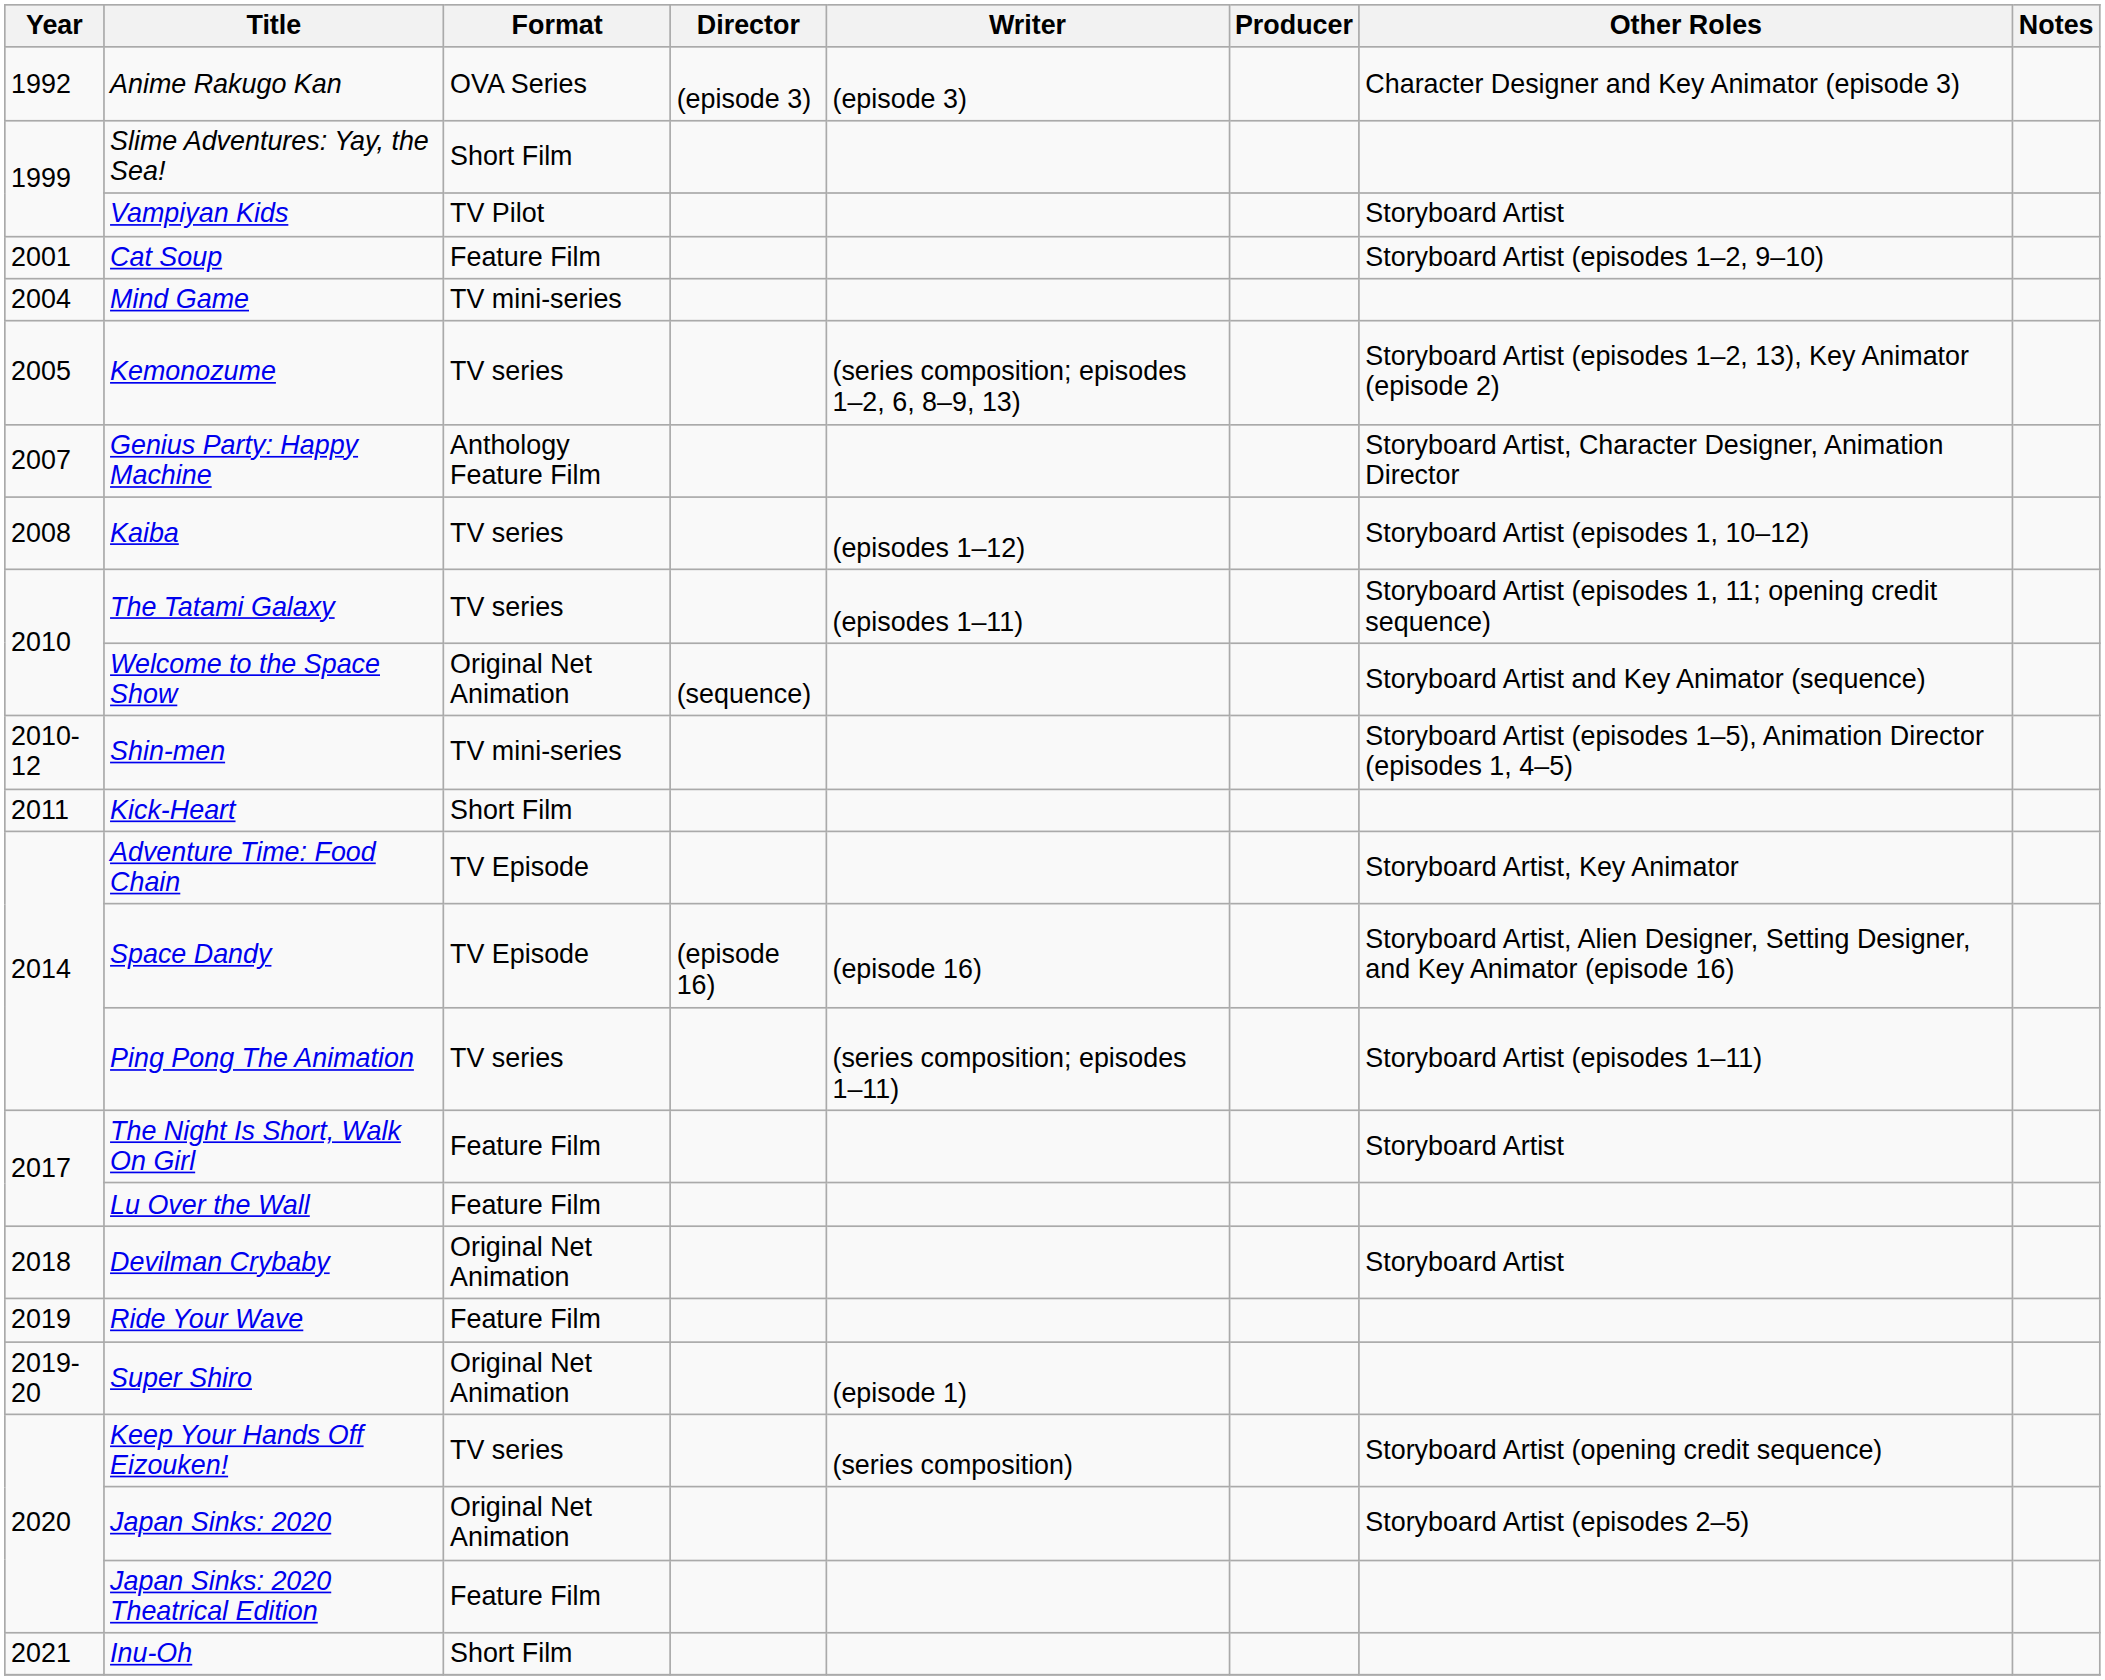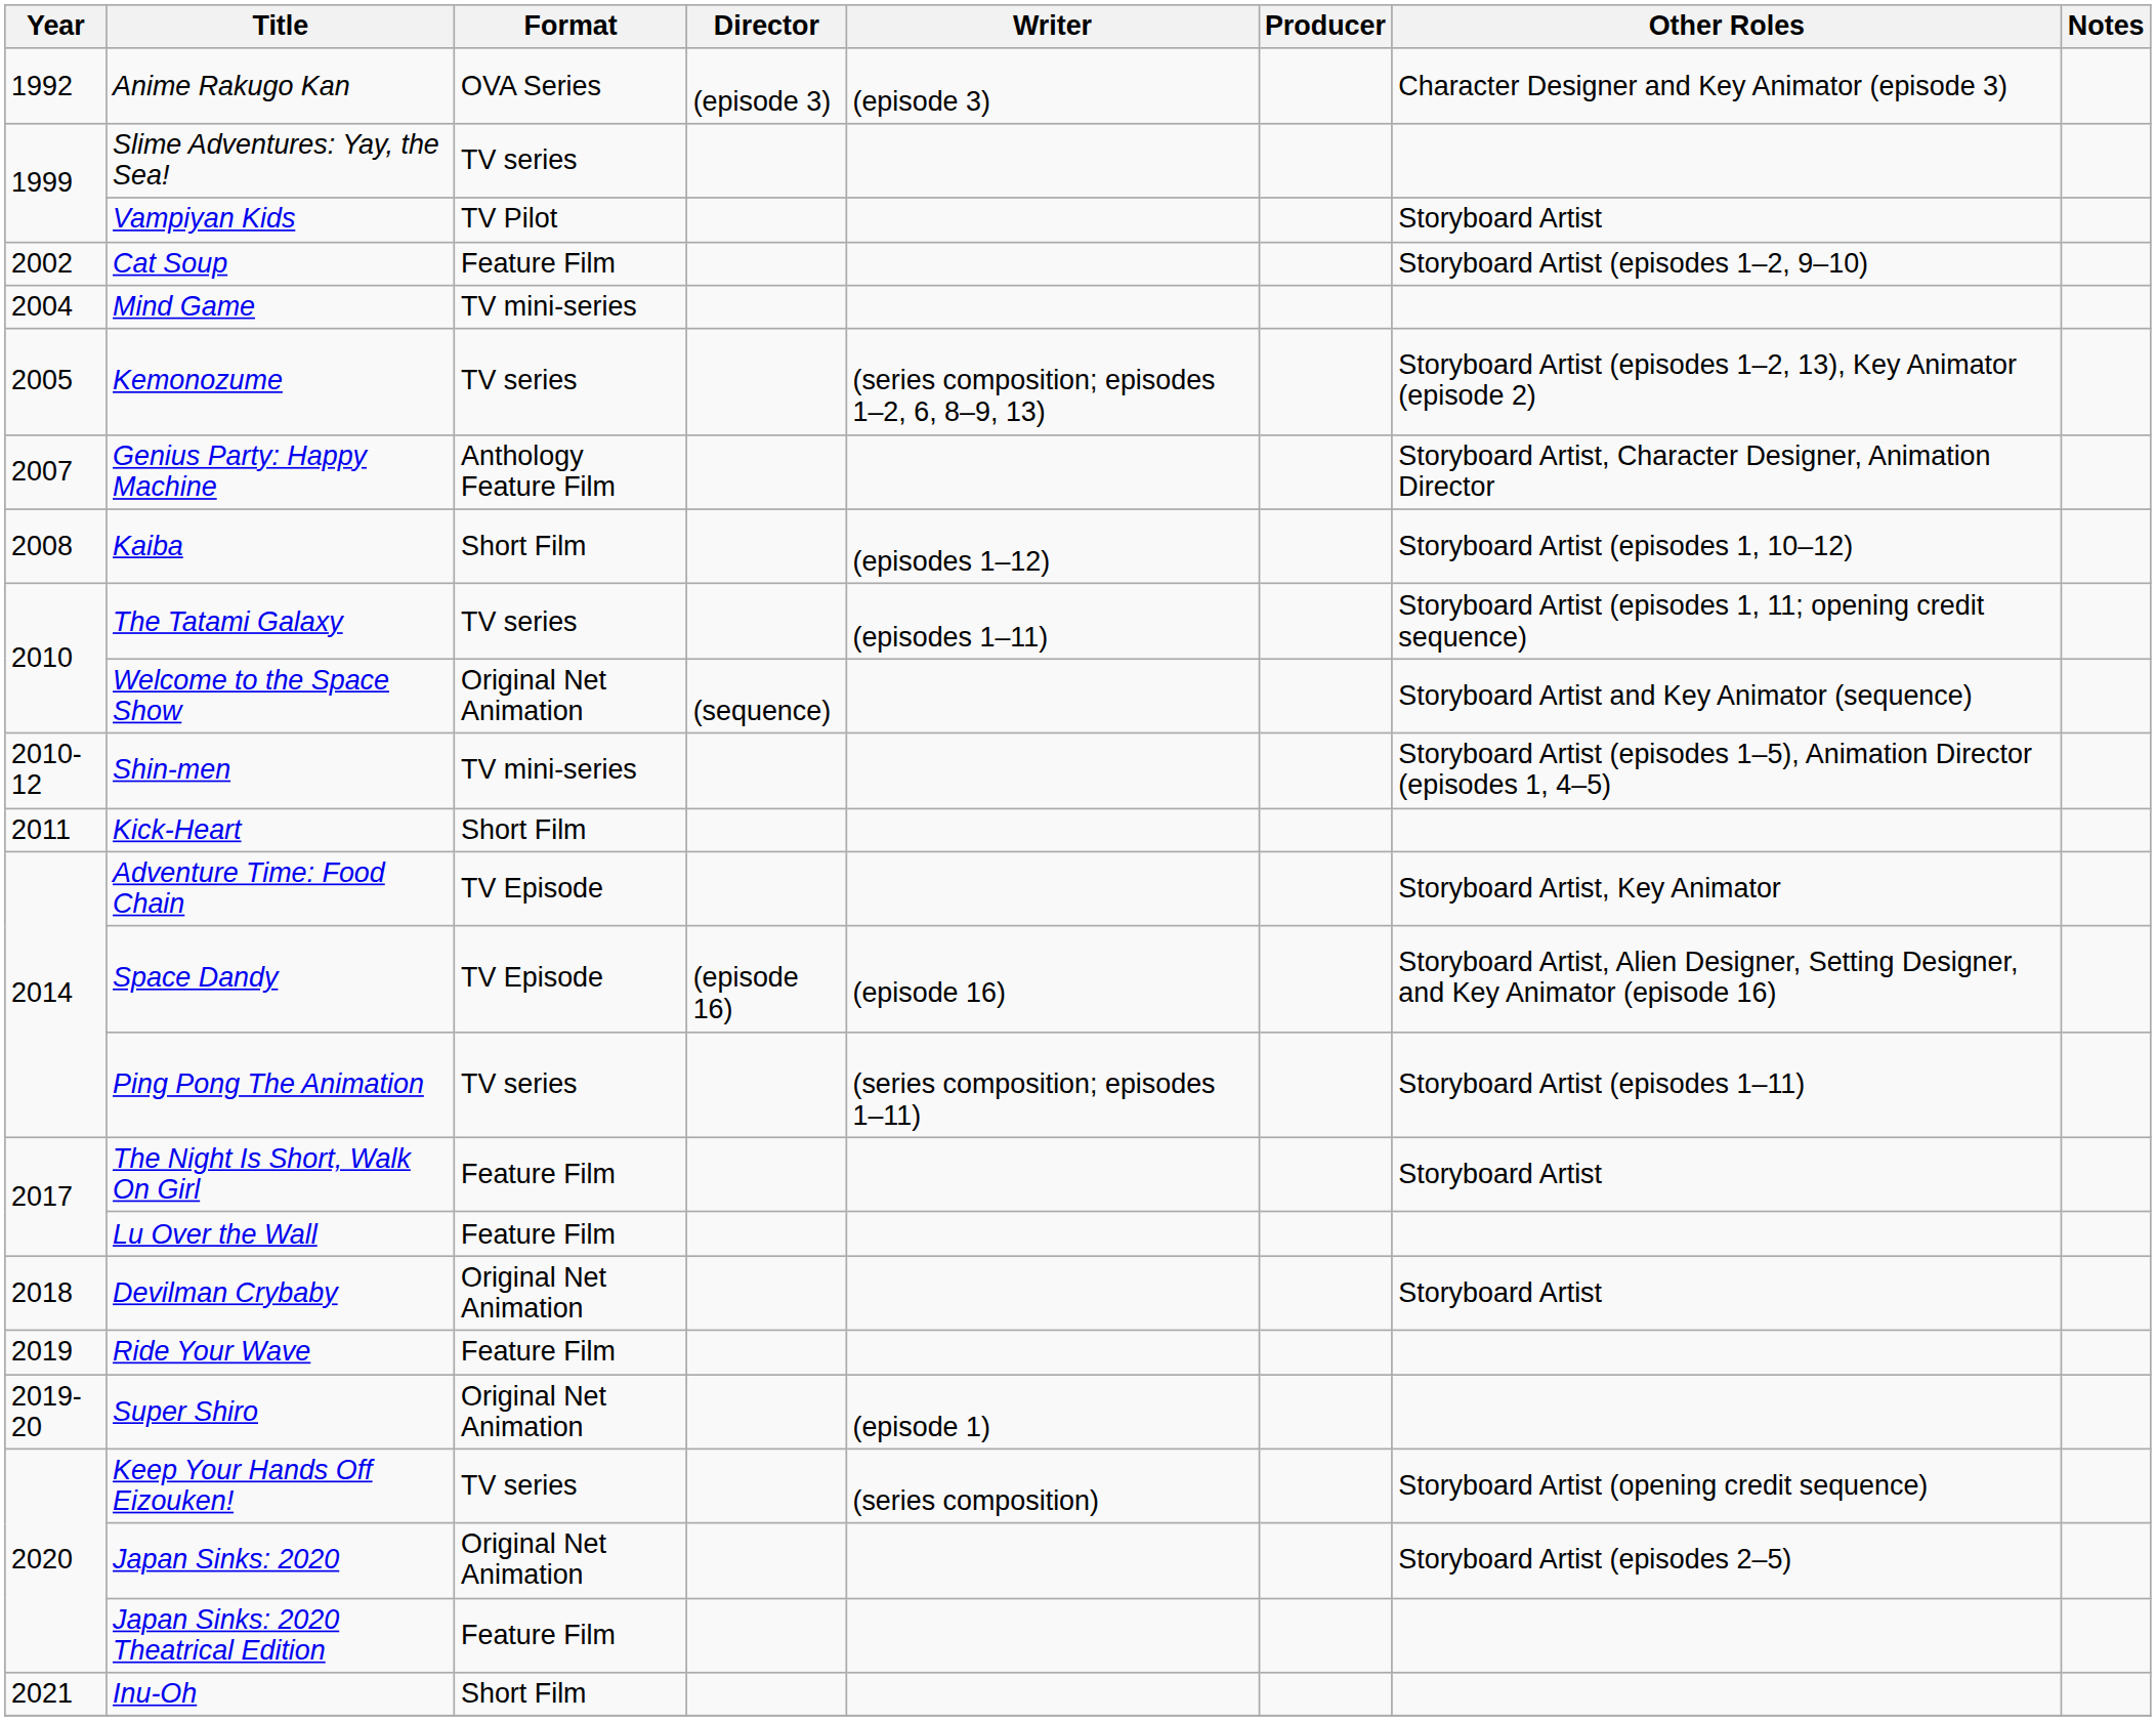Slime Adventures: Yay, the Sea! | Format: Short Film -> TV series
Cat Soup | Year: 2001 -> 2002
Kaiba | Format: TV series -> Short Film
